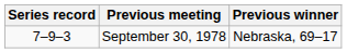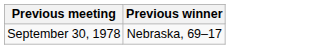- column: Series record | 7–9–3
